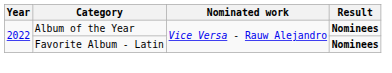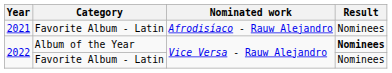+ row: 2021 | Favorite Album - Latin | Afrodisíaco - Rauw Alejandro | Nominees
2022 / Favorite Album - Latin | Result: bold -> normal
